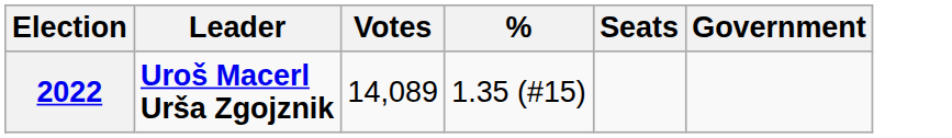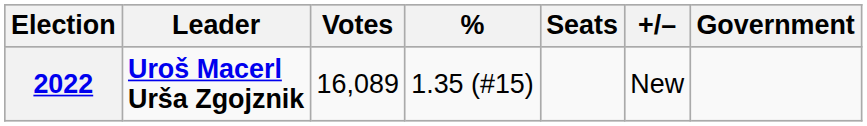+ column: +/– | New
2022 | Votes: 14,089 -> 16,089
